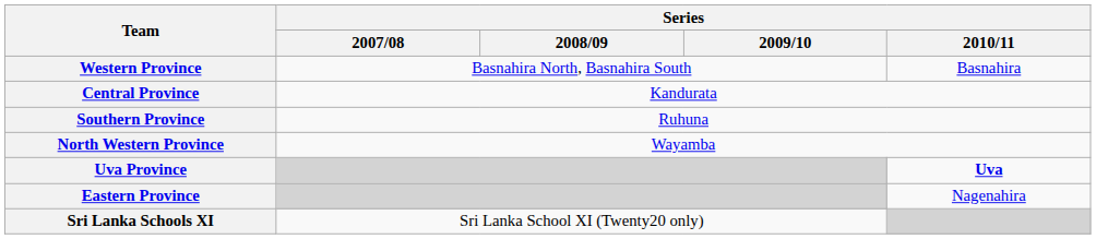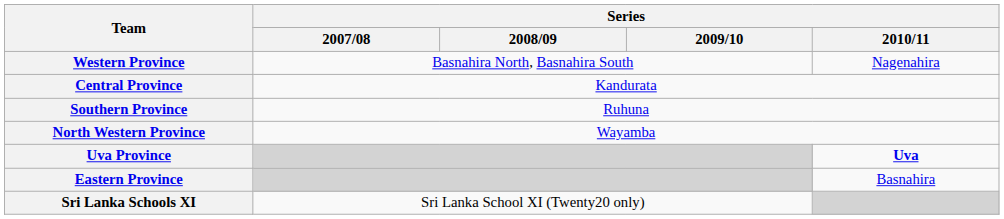Western Province | Series / 2010/11: Basnahira -> Nagenahira
Eastern Province | Series / 2010/11: Nagenahira -> Basnahira
